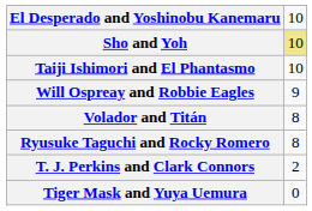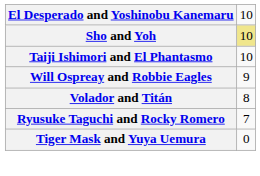Ryusuke Taguchi and Rocky Romero | column 2: 8 -> 7
- row: T. J. Perkins and Clark Connors | 2
